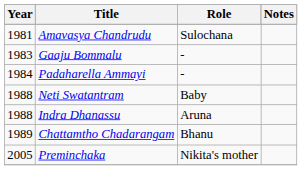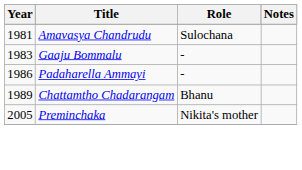Padaharella Ammayi | Year: 1984 -> 1986
- row: 1988 | Neti Swatantram | Baby
- row: 1988 | Indra Dhanassu | Aruna
